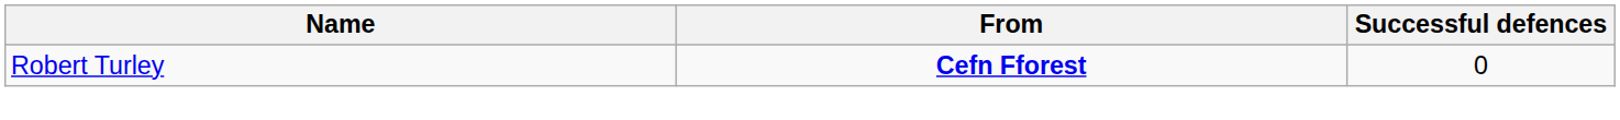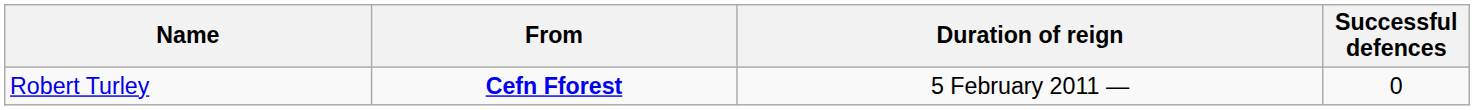+ column: Duration of reign | 5 February 2011 —
